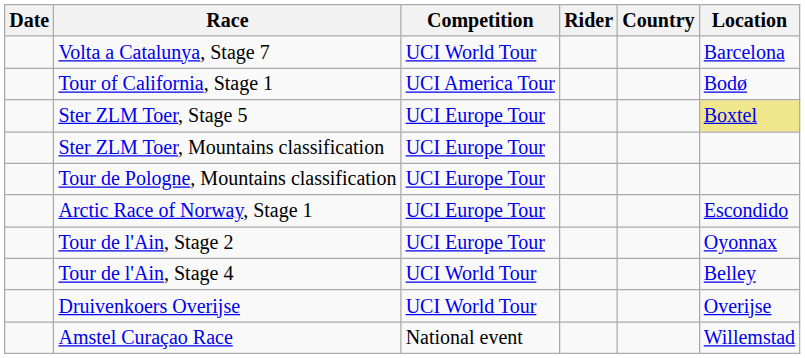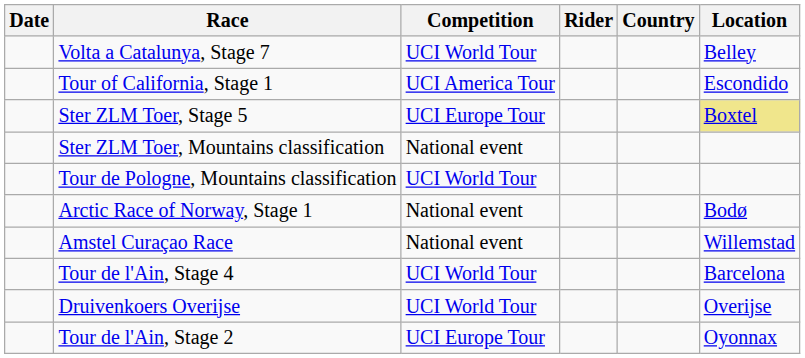Volta a Catalunya, Stage 7 | Location: Barcelona -> Belley
Tour of California, Stage 1 | Location: Bodø -> Escondido
Ster ZLM Toer, Mountains classification | Competition: UCI Europe Tour -> National event
Tour de Pologne, Mountains classification | Competition: UCI Europe Tour -> UCI World Tour
Arctic Race of Norway, Stage 1 | Competition: UCI Europe Tour -> National event
Arctic Race of Norway, Stage 1 | Location: Escondido -> Bodø
rows swapped: Tour de l'Ain, Stage 2 <-> Amstel Curaçao Race
Tour de l'Ain, Stage 4 | Location: Belley -> Barcelona
